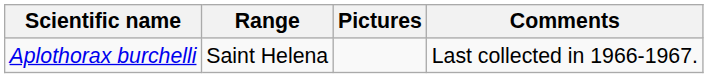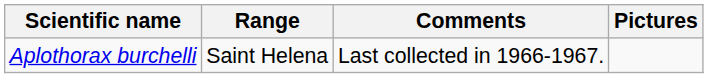columns swapped: Comments <-> Pictures
